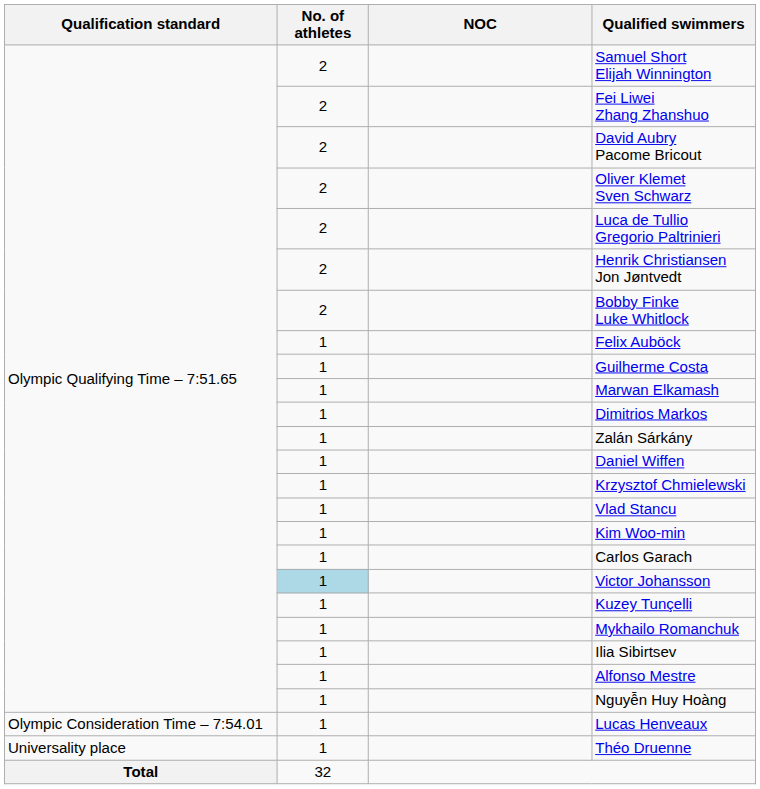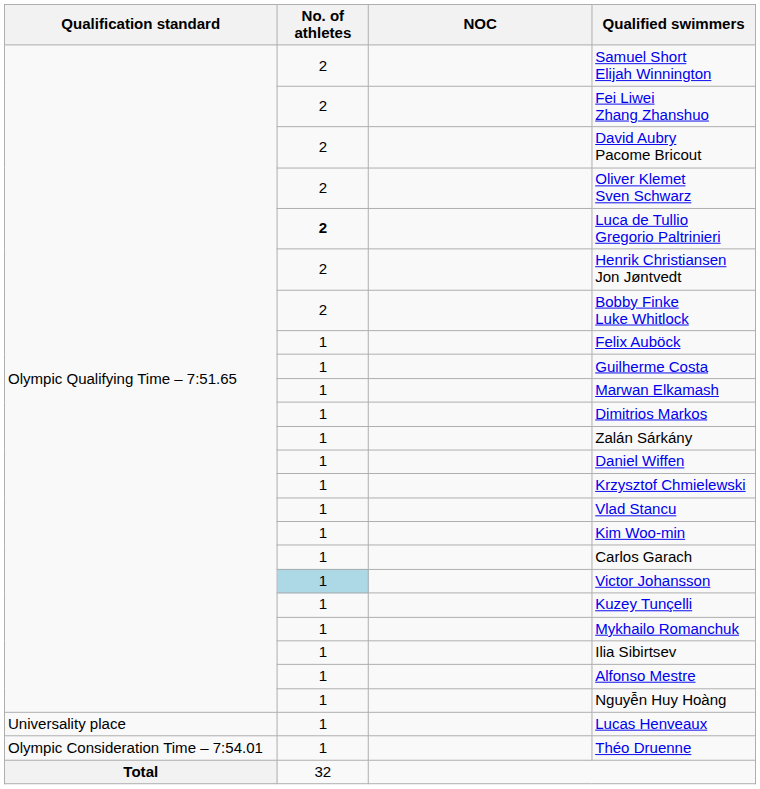Luca de Tullio Gregorio Paltrinieri | No. of athletes: normal -> bold
Lucas Henveaux | Qualification standard: Olympic Consideration Time – 7:54.01 -> Universality place
Théo Druenne | Qualification standard: Universality place -> Olympic Consideration Time – 7:54.01
